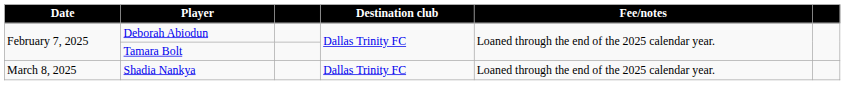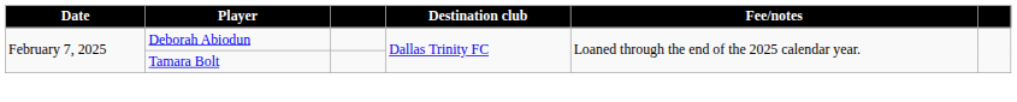- row: March 8, 2025 | Shadia Nankya | Dallas Trinity FC | Loaned through the end of the 2025 calendar year.
